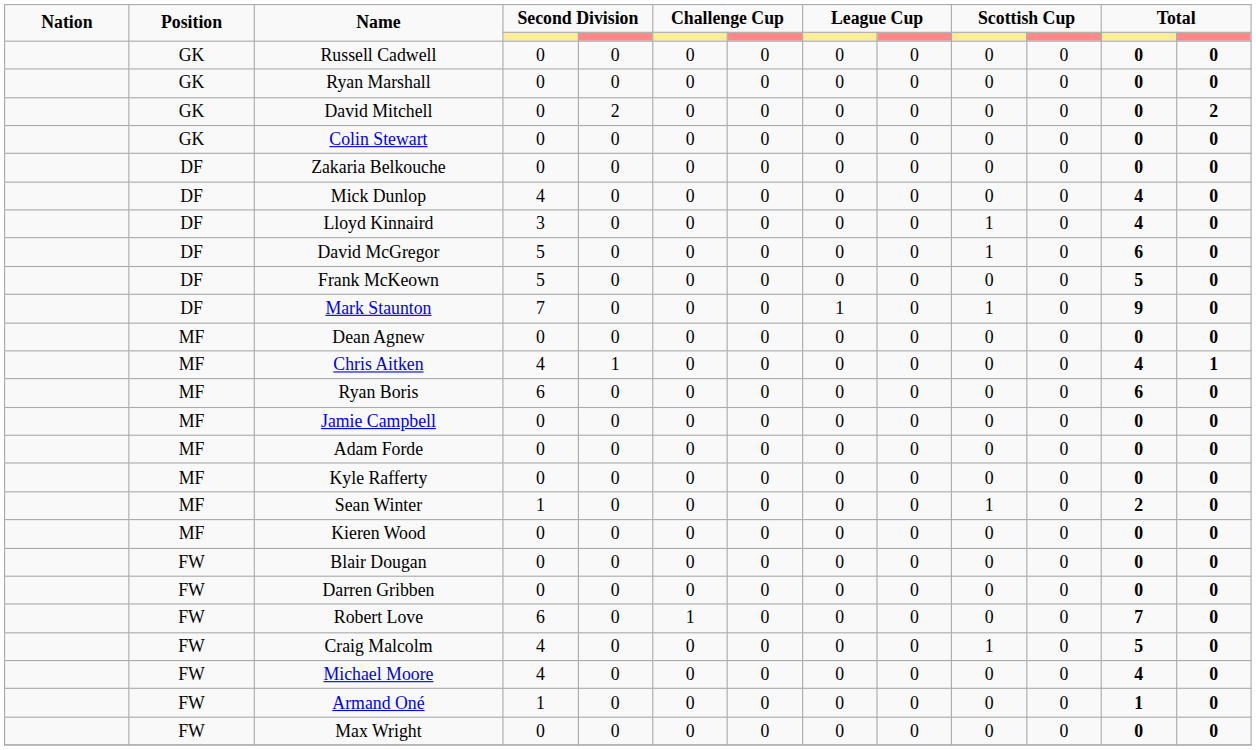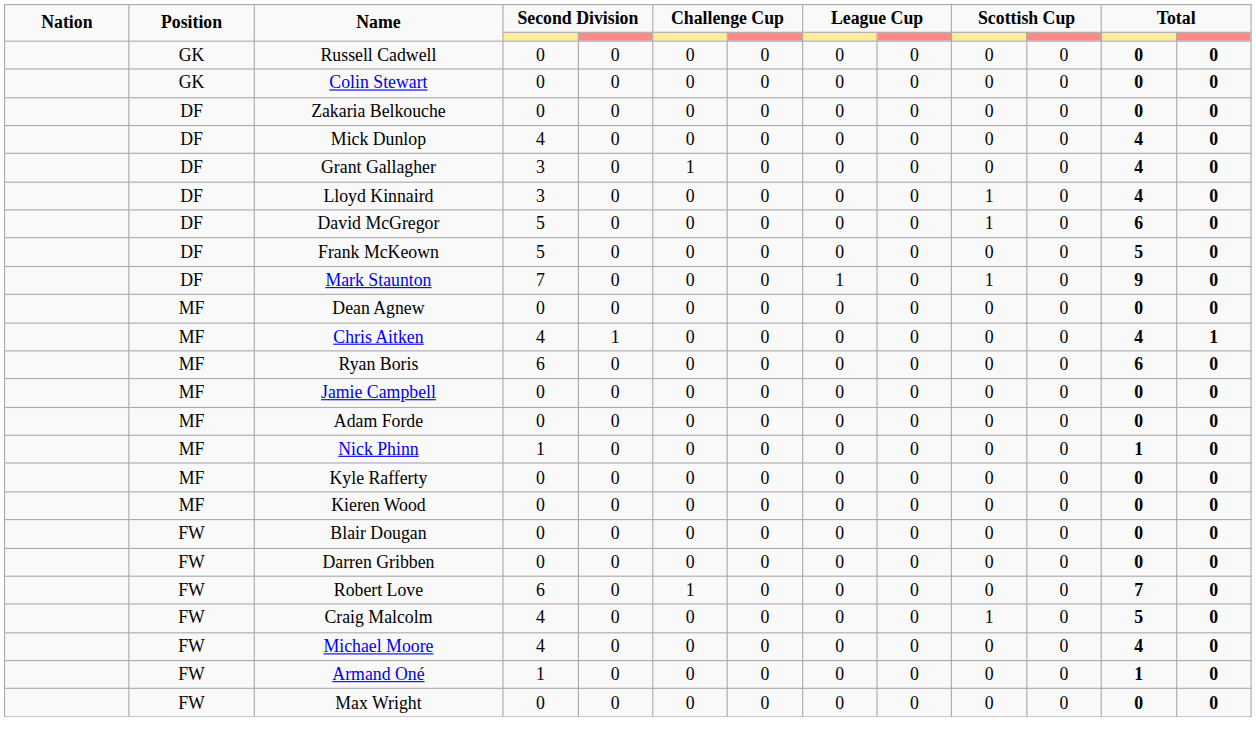- row: GK | Ryan Marshall | 0 | 0 | 0 | 0 | 0 | 0 | 0 | 0 | 0 | 0
- row: GK | David Mitchell | 0 | 2 | 0 | 0 | 0 | 0 | 0 | 0 | 0 | 2
+ row: DF | Grant Gallagher | 3 | 0 | 1 | 0 | 0 | 0 | 0 | 0 | 4 | 0
+ row: MF | Nick Phinn | 1 | 0 | 0 | 0 | 0 | 0 | 0 | 0 | 1 | 0
- row: MF | Sean Winter | 1 | 0 | 0 | 0 | 0 | 0 | 1 | 0 | 2 | 0
